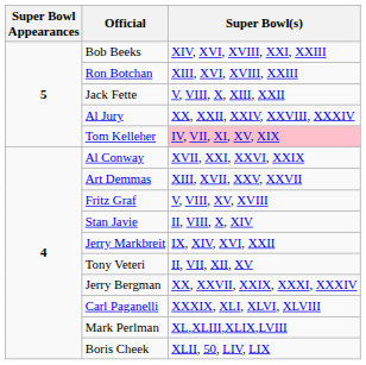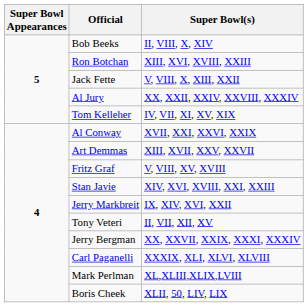Bob Beeks | Super Bowl(s): XIV, XVI, XVIII, XXI, XXIII -> II, VIII, X, XIV
Tom Kelleher | Super Bowl(s): pink background -> no background
Stan Javie | Super Bowl(s): II, VIII, X, XIV -> XIV, XVI, XVIII, XXI, XXIII
